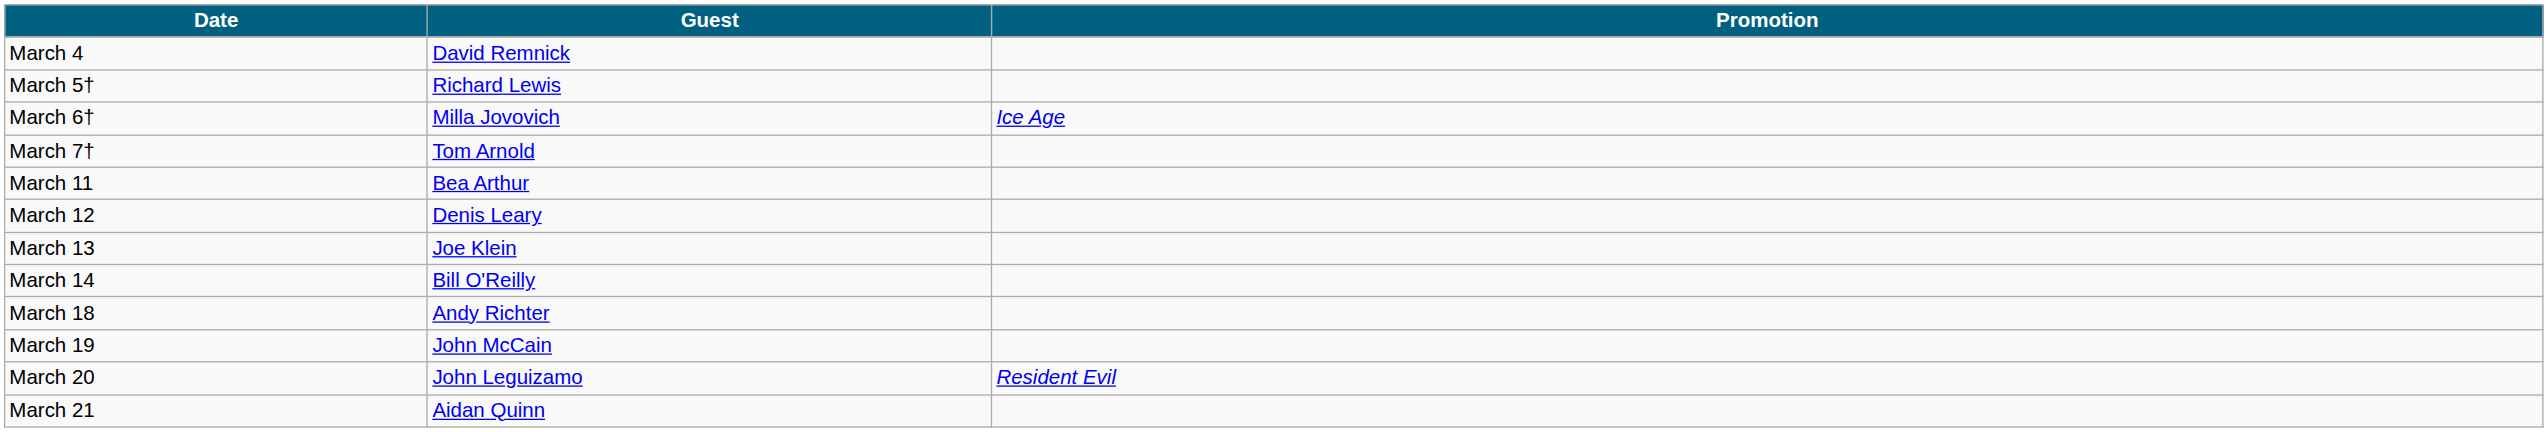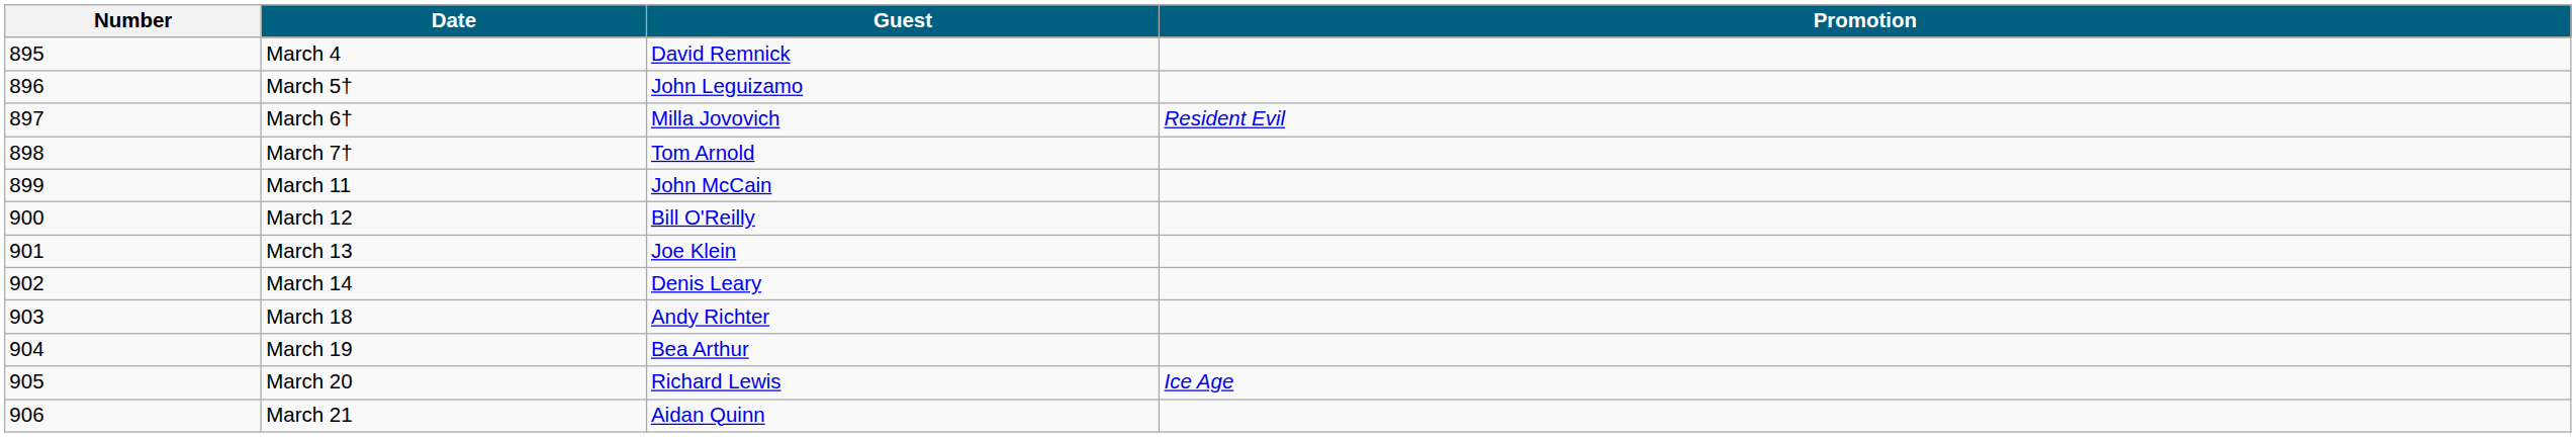+ column: Number | 895 | 896 | 897 | 898 | 899 | 900 | 901 | 902 | 903 | 904 | 905 | 906
March 5† | Guest: Richard Lewis -> John Leguizamo
March 6† | Promotion: Ice Age -> Resident Evil
March 11 | Guest: Bea Arthur -> John McCain
March 12 | Guest: Denis Leary -> Bill O'Reilly
March 14 | Guest: Bill O'Reilly -> Denis Leary
March 19 | Guest: John McCain -> Bea Arthur
March 20 | Guest: John Leguizamo -> Richard Lewis
March 20 | Promotion: Resident Evil -> Ice Age
